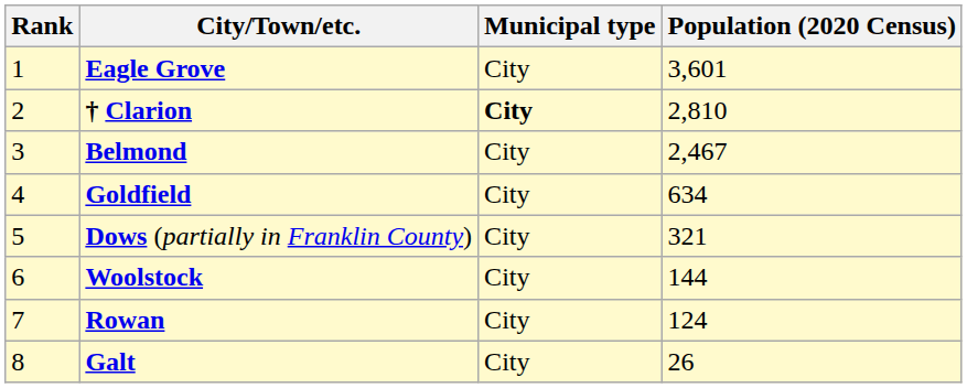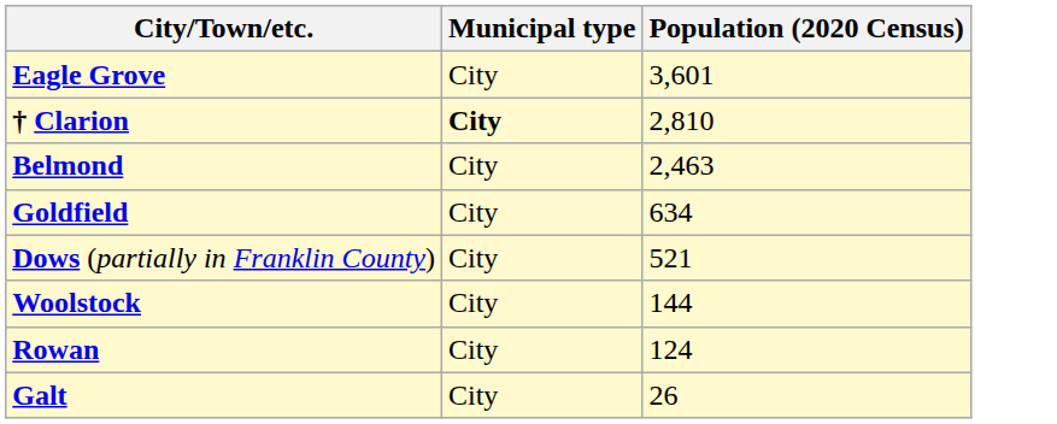- column: Rank | 1 | 2 | 3 | 4 | 5 | 6 | 7 | 8
Belmond | Population (2020 Census): 2,467 -> 2,463
Dows (partially in Franklin County) | Population (2020 Census): 321 -> 521
